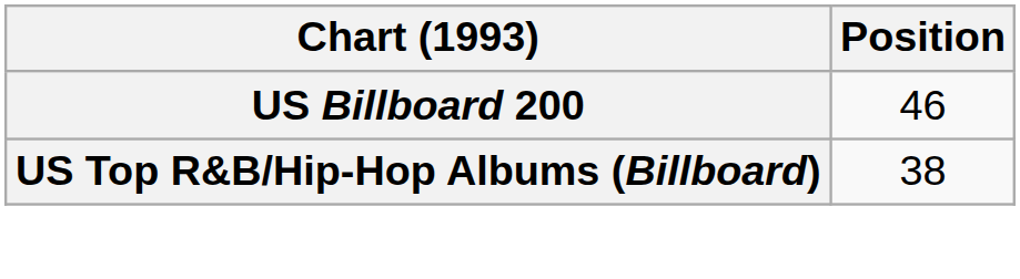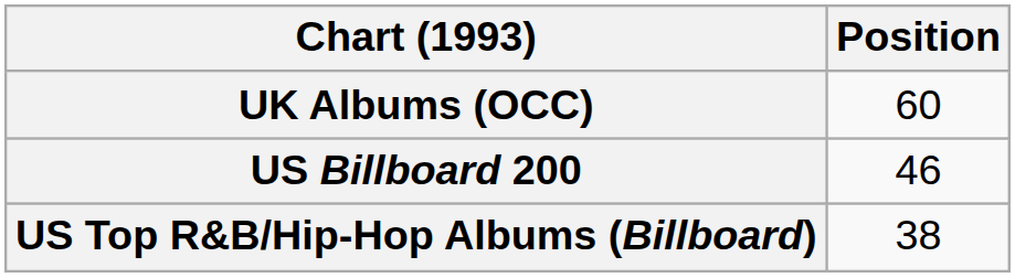+ row: UK Albums (OCC) | 60
